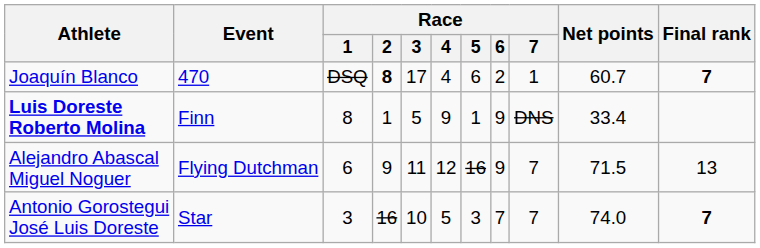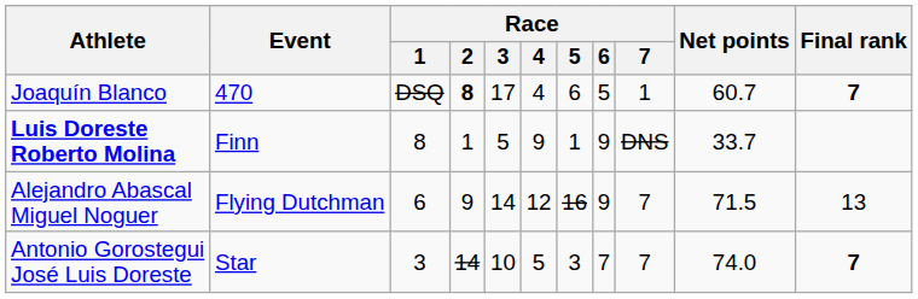Joaquín Blanco | Race / 6: 2 -> 5
Luis Doreste Roberto Molina | Net points: 33.4 -> 33.7
Alejandro Abascal Miguel Noguer | Race / 3: 11 -> 14
Antonio Gorostegui José Luis Doreste | Race / 2: 16 -> 14
